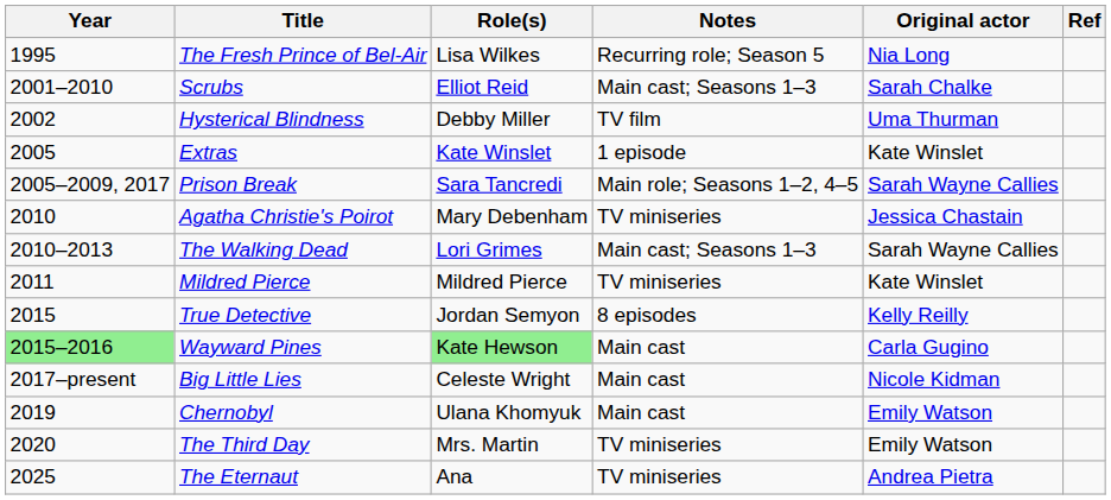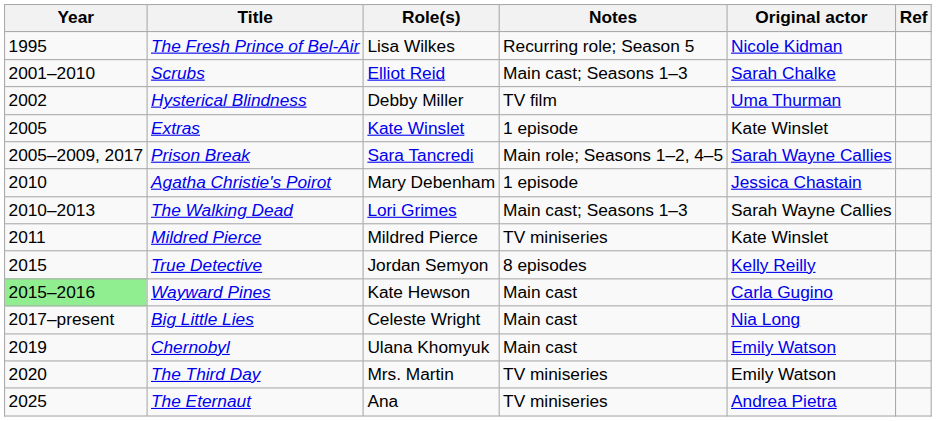The Fresh Prince of Bel-Air | Original actor: Nia Long -> Nicole Kidman
Agatha Christie's Poirot | Notes: TV miniseries -> 1 episode
Wayward Pines | Role(s): lightgreen background -> no background
Big Little Lies | Original actor: Nicole Kidman -> Nia Long
